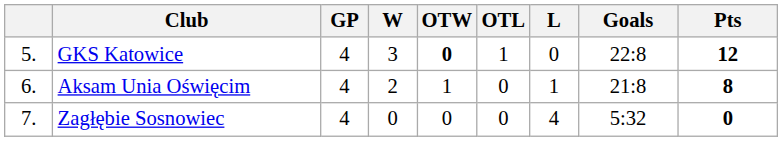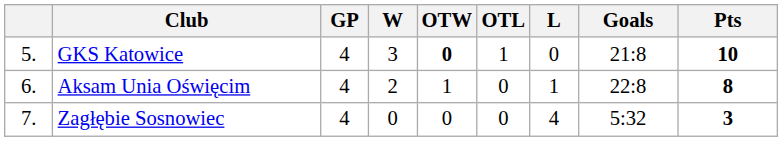GKS Katowice | Goals: 22:8 -> 21:8
GKS Katowice | Pts: 12 -> 10
Aksam Unia Oświęcim | Goals: 21:8 -> 22:8
Zagłębie Sosnowiec | Pts: 0 -> 3
